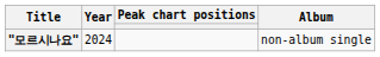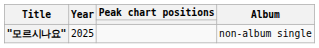"모르시나요" | Year: 2024 -> 2025
